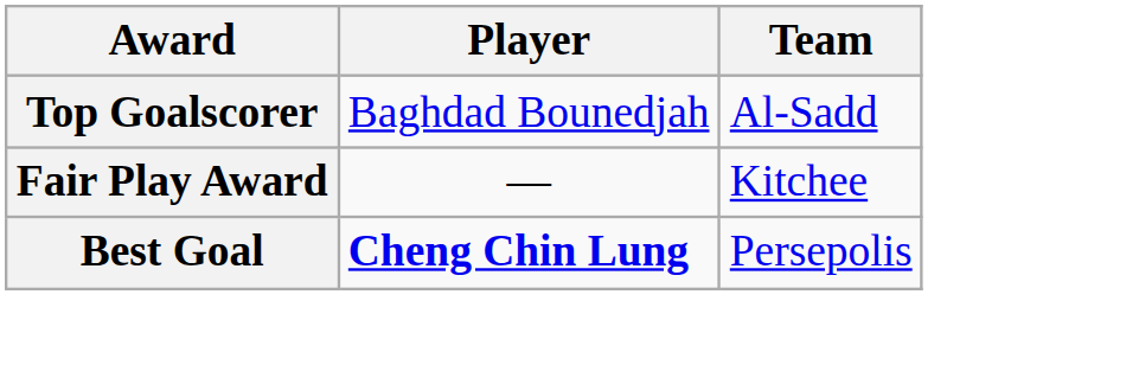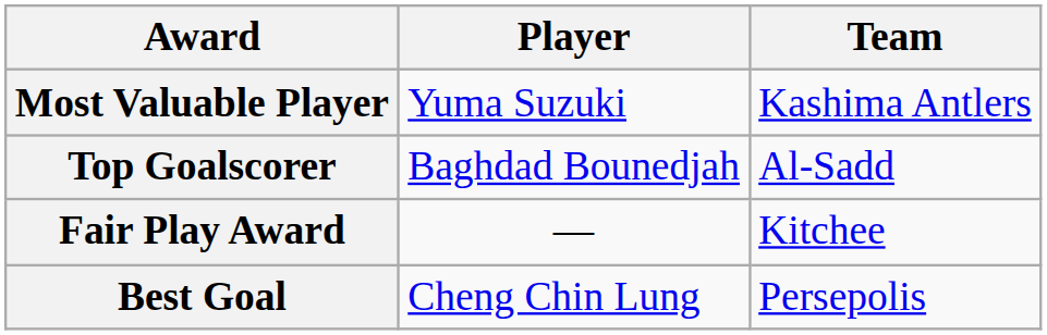+ row: Most Valuable Player | Yuma Suzuki | Kashima Antlers
Best Goal | Player: bold -> normal
